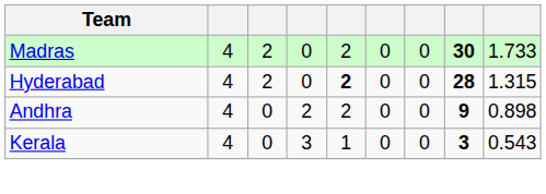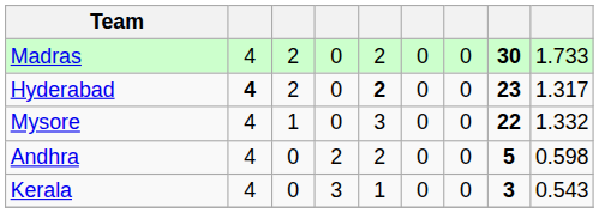Hyderabad | column 2: normal -> bold
Hyderabad | column 8: 28 -> 23
Hyderabad | column 9: 1.315 -> 1.317
+ row: Mysore | 4 | 1 | 0 | 3 | 0 | 0 | 22 | 1.332
Andhra | column 8: 9 -> 5
Andhra | column 9: 0.898 -> 0.598
